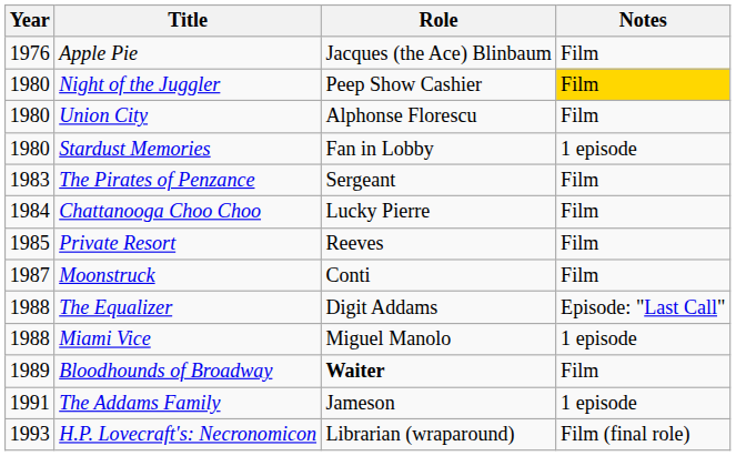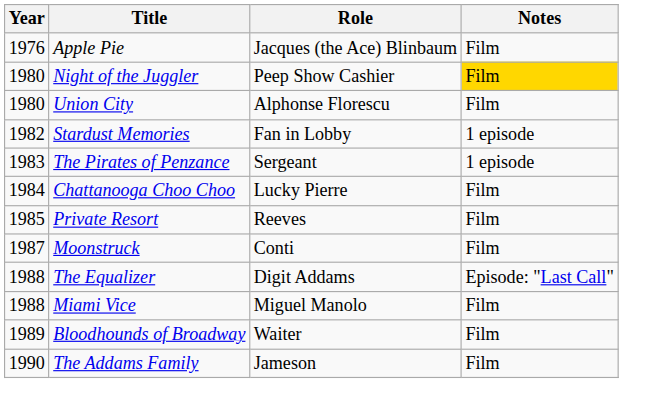Stardust Memories | Year: 1980 -> 1982
The Pirates of Penzance | Notes: Film -> 1 episode
Miami Vice | Notes: 1 episode -> Film
Bloodhounds of Broadway | Role: bold -> normal
The Addams Family | Year: 1991 -> 1990
The Addams Family | Notes: 1 episode -> Film
- row: 1993 | H.P. Lovecraft's: Necronomicon | Librarian (wraparound) | Film (final role)
